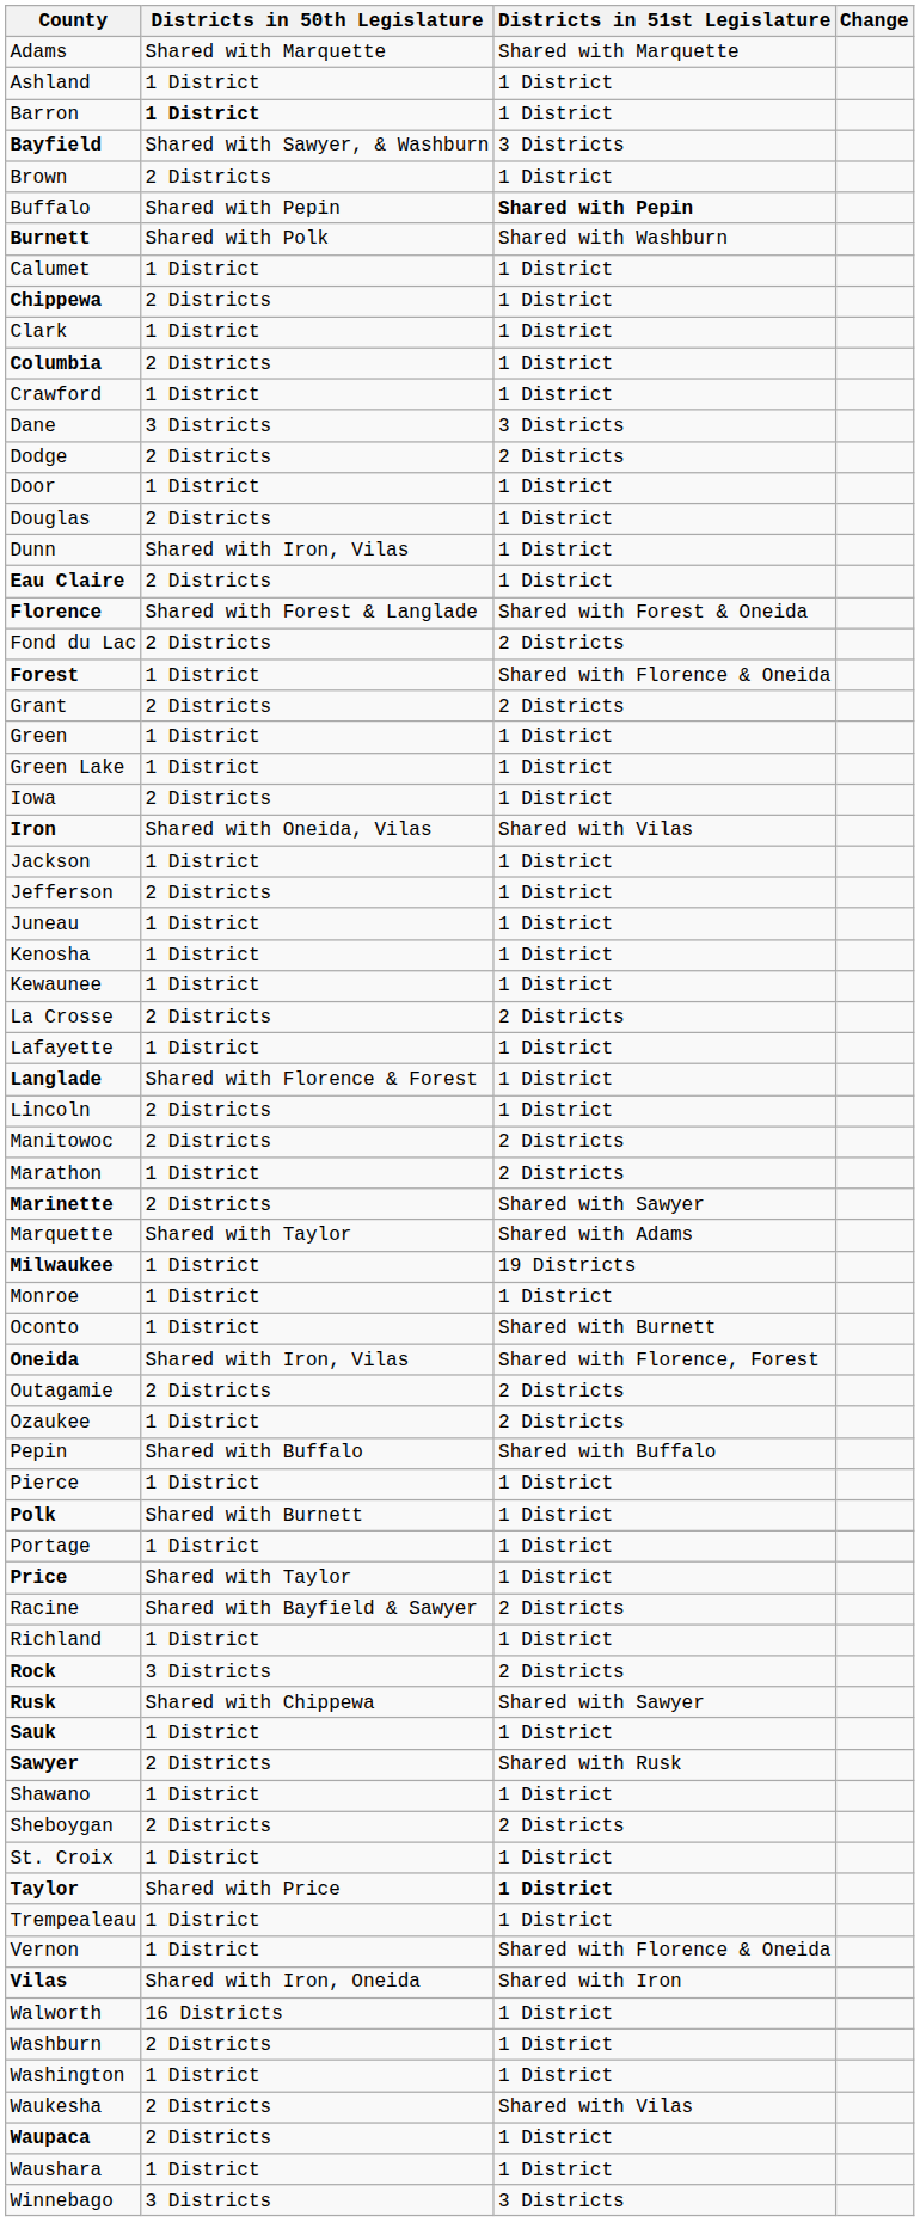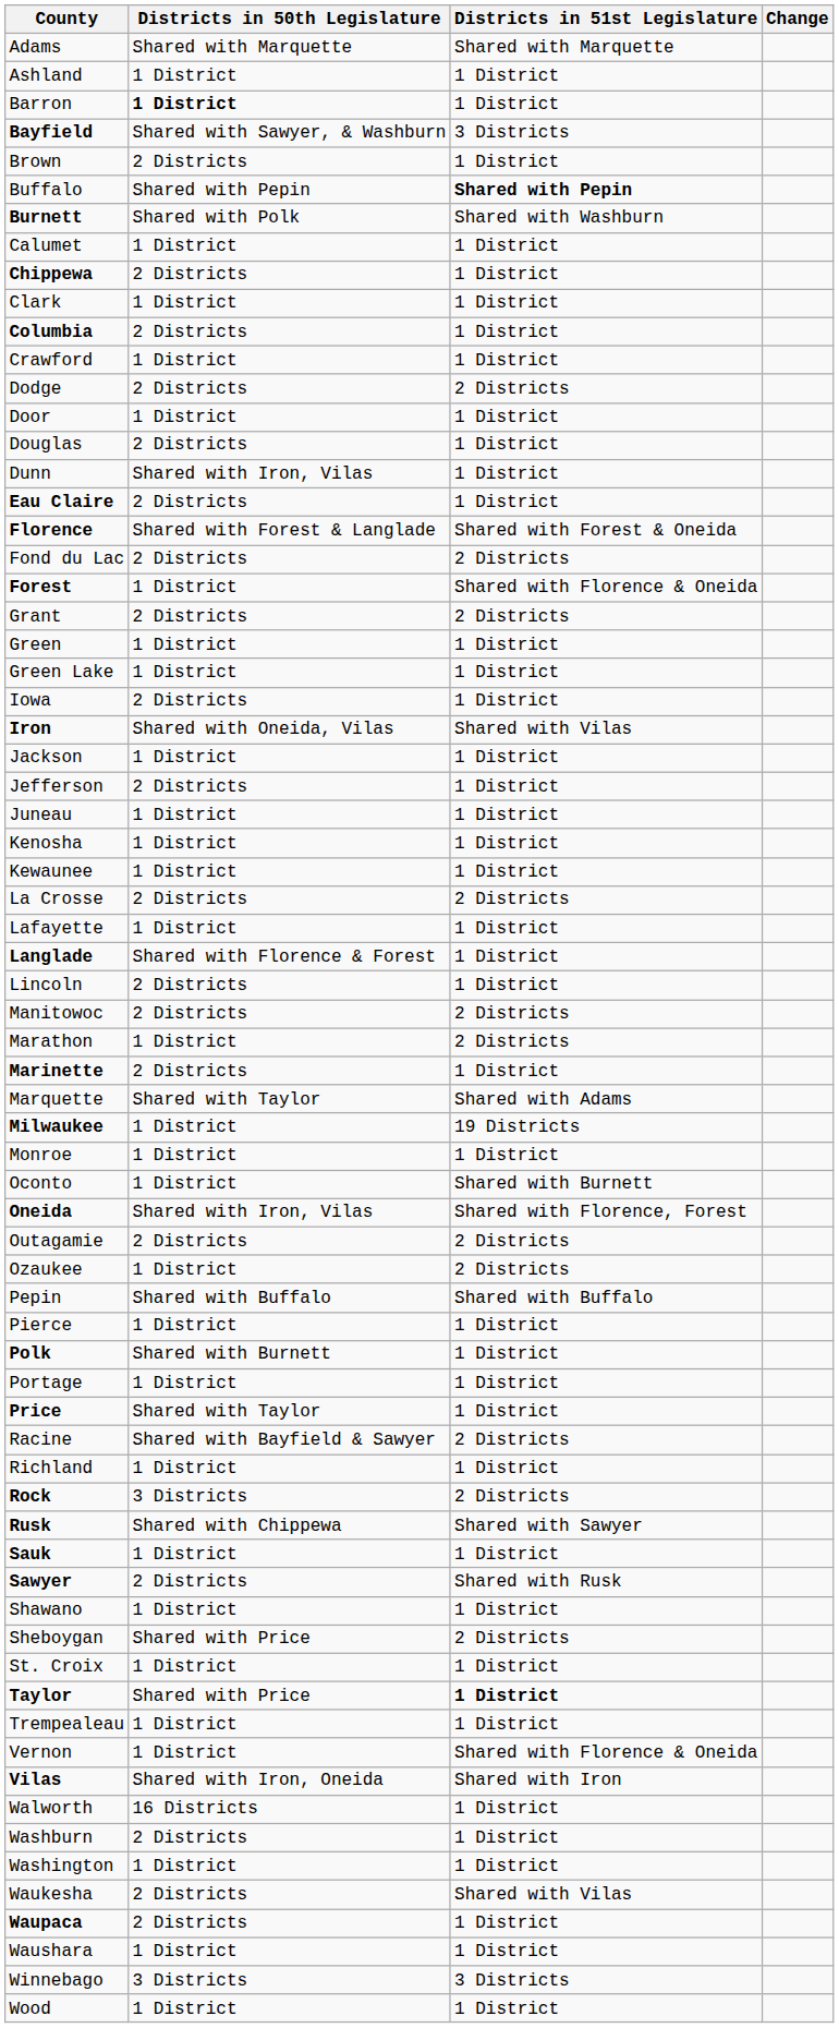- row: Dane | 3 Districts | 3 Districts
Marinette | Districts in 51st Legislature: Shared with Sawyer -> 1 District
Sheboygan | Districts in 50th Legislature: 2 Districts -> Shared with Price
+ row: Wood | 1 District | 1 District
